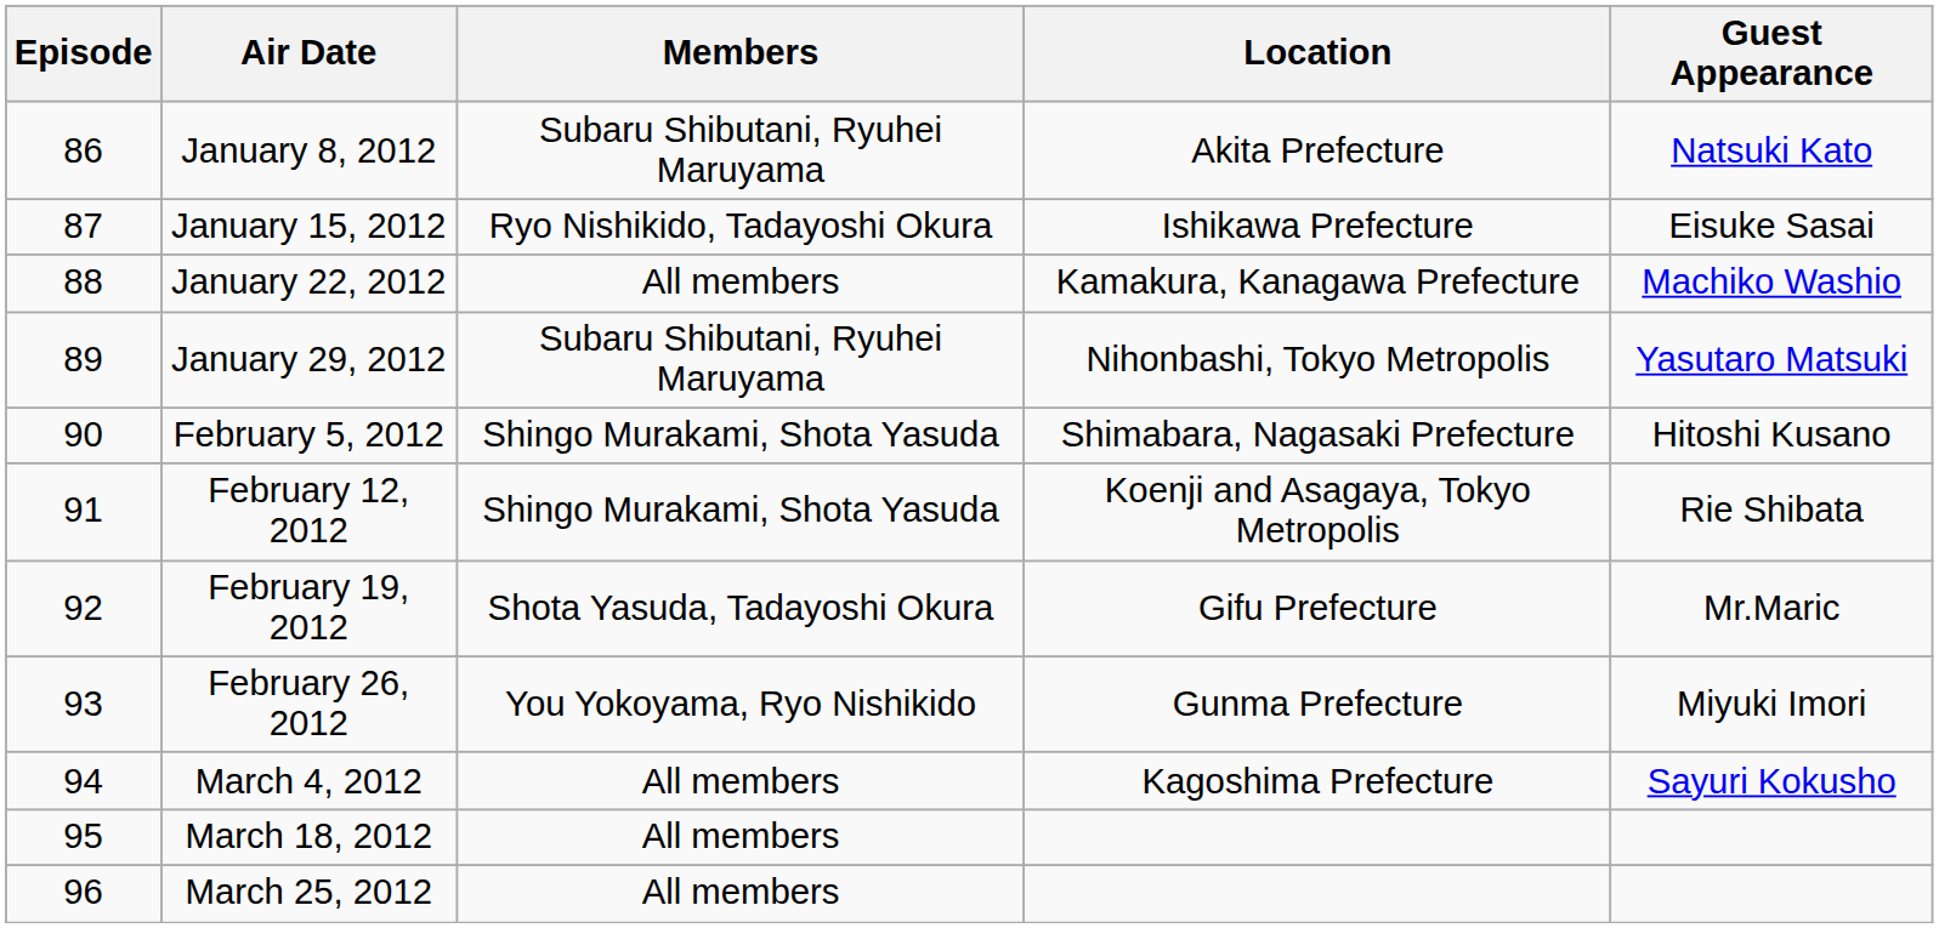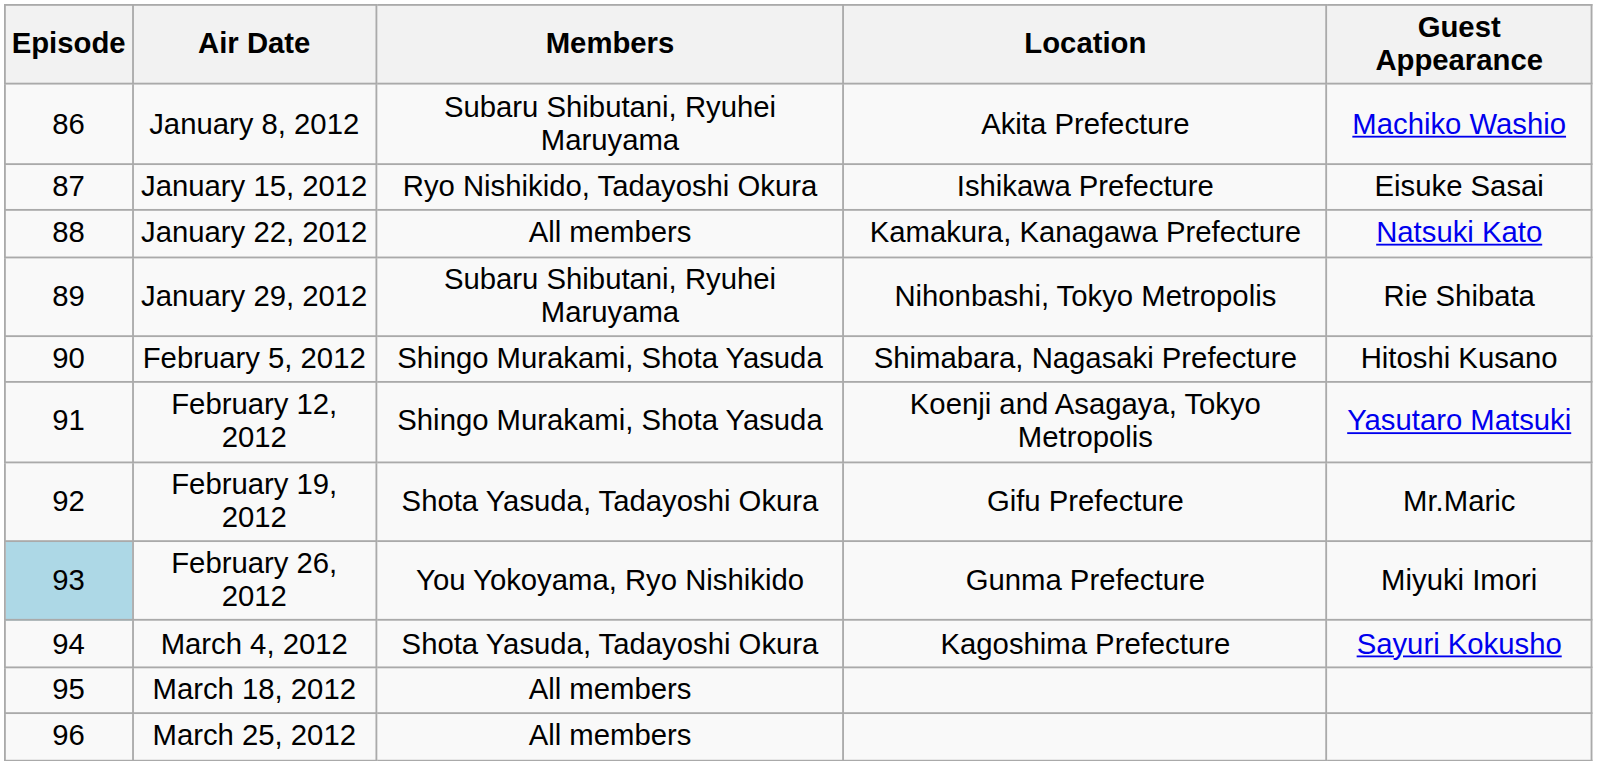January 8, 2012 | Guest Appearance: Natsuki Kato -> Machiko Washio
January 22, 2012 | Guest Appearance: Machiko Washio -> Natsuki Kato
January 29, 2012 | Guest Appearance: Yasutaro Matsuki -> Rie Shibata
February 12, 2012 | Guest Appearance: Rie Shibata -> Yasutaro Matsuki
February 26, 2012 | Episode: no background -> lightblue background
March 4, 2012 | Members: All members -> Shota Yasuda, Tadayoshi Okura
